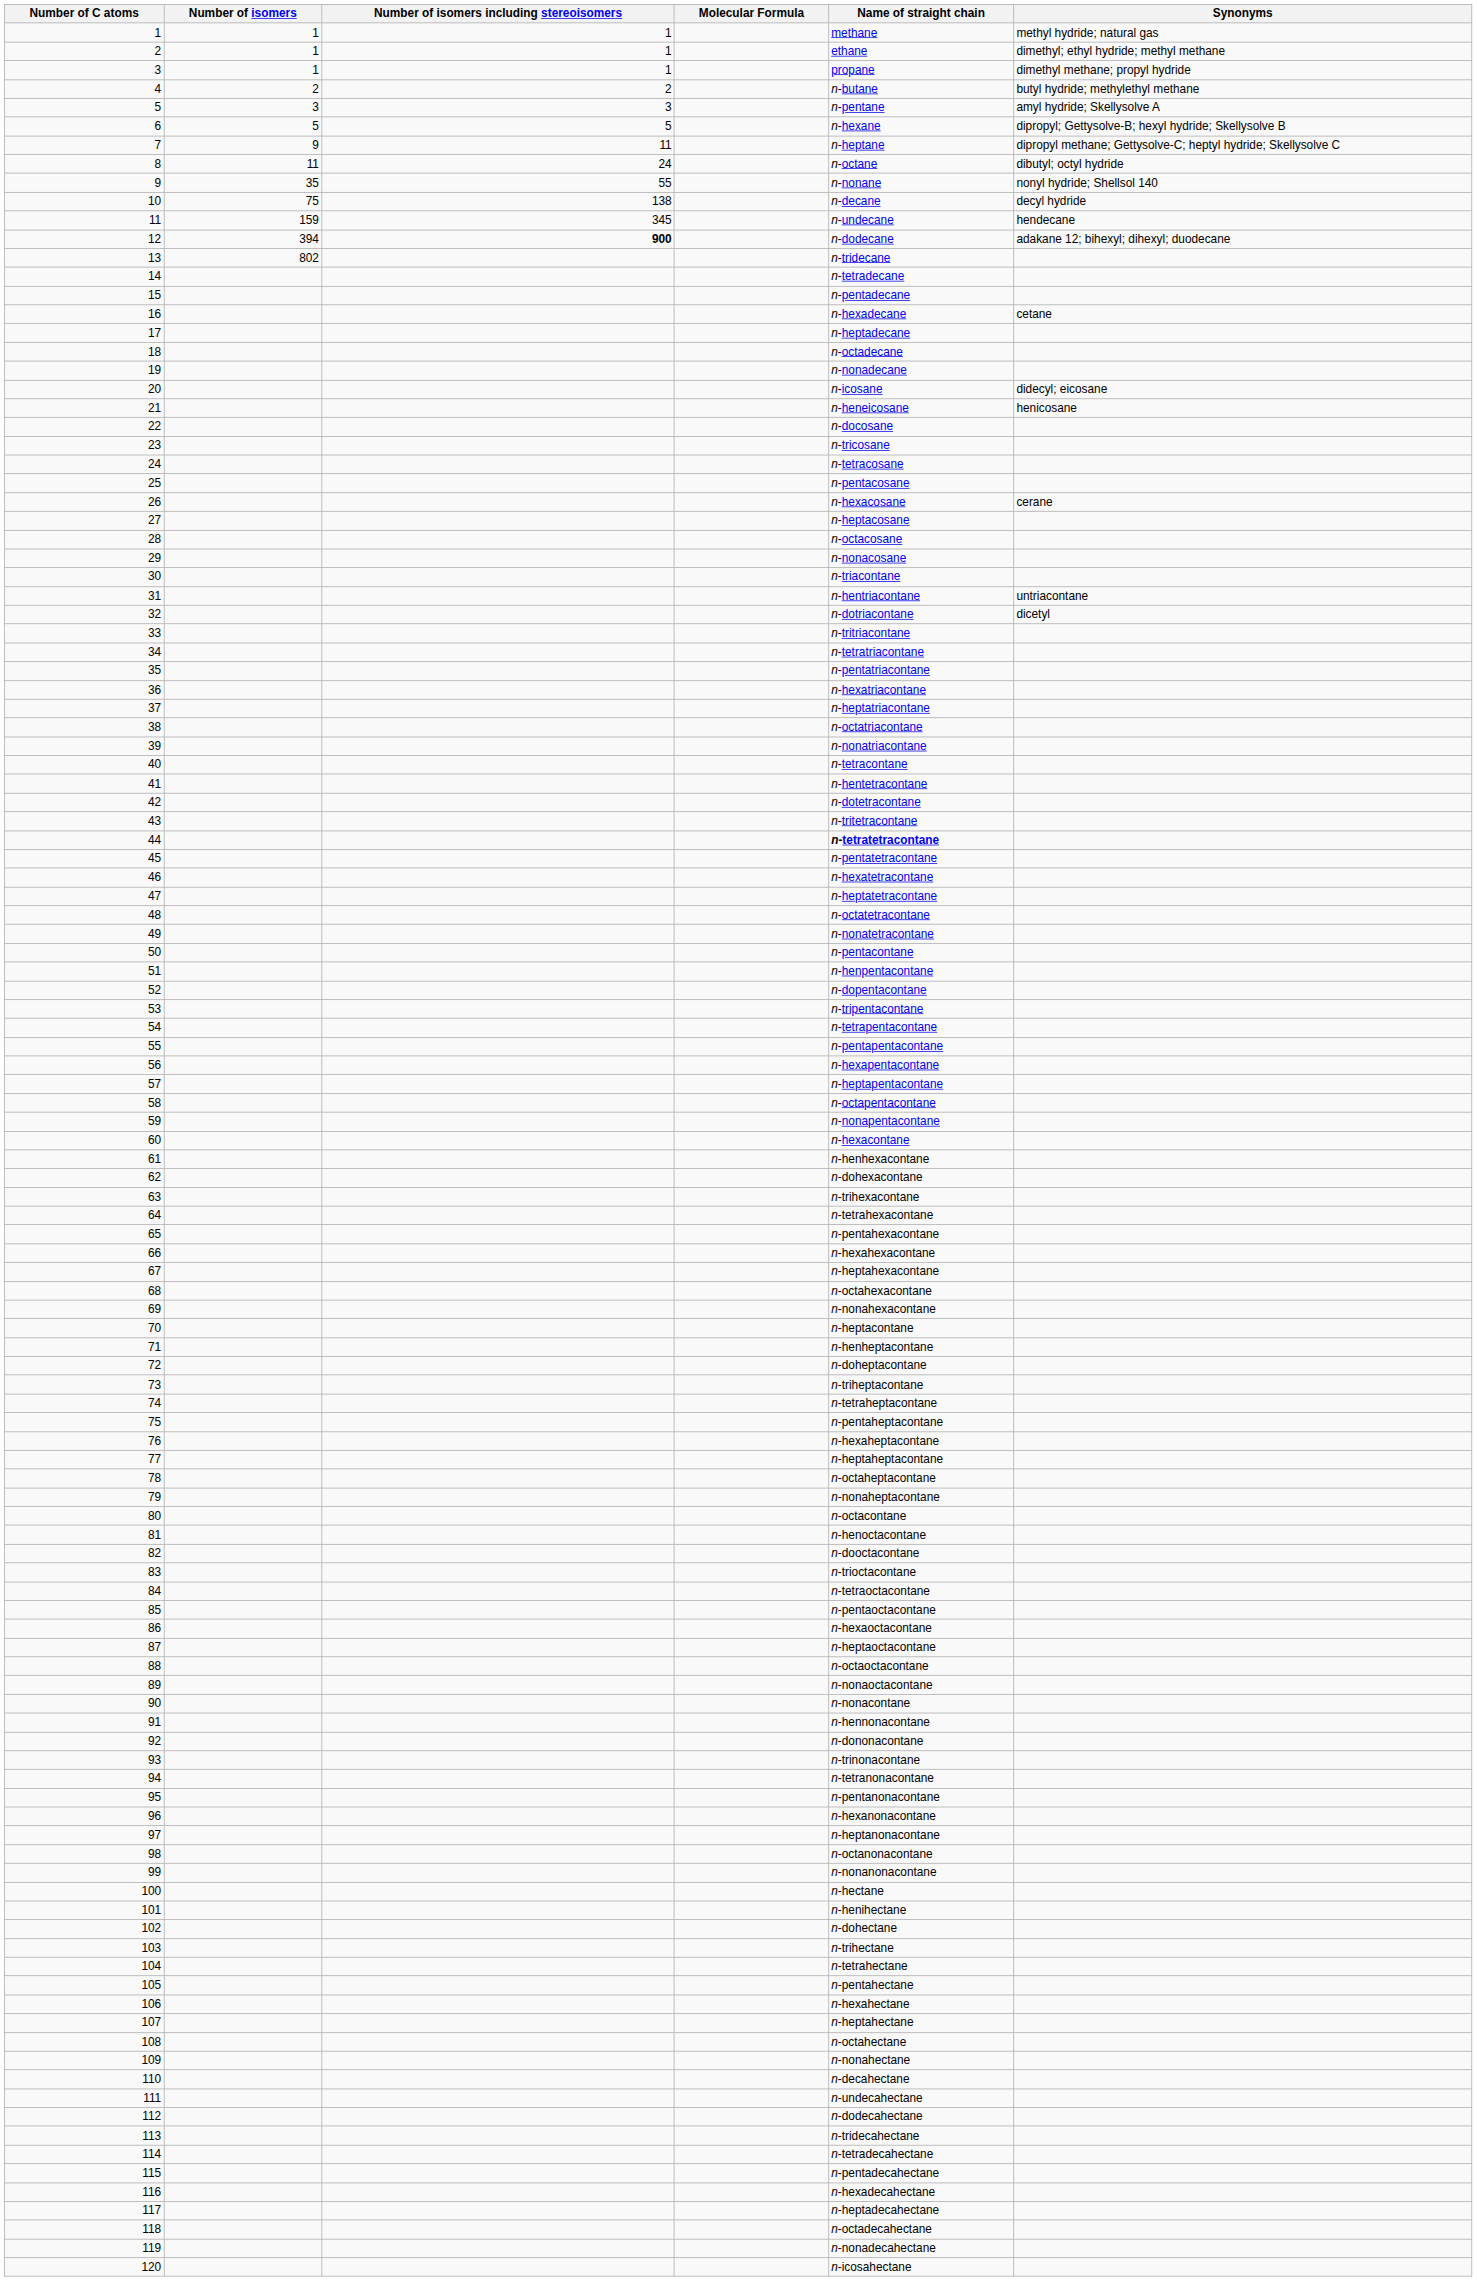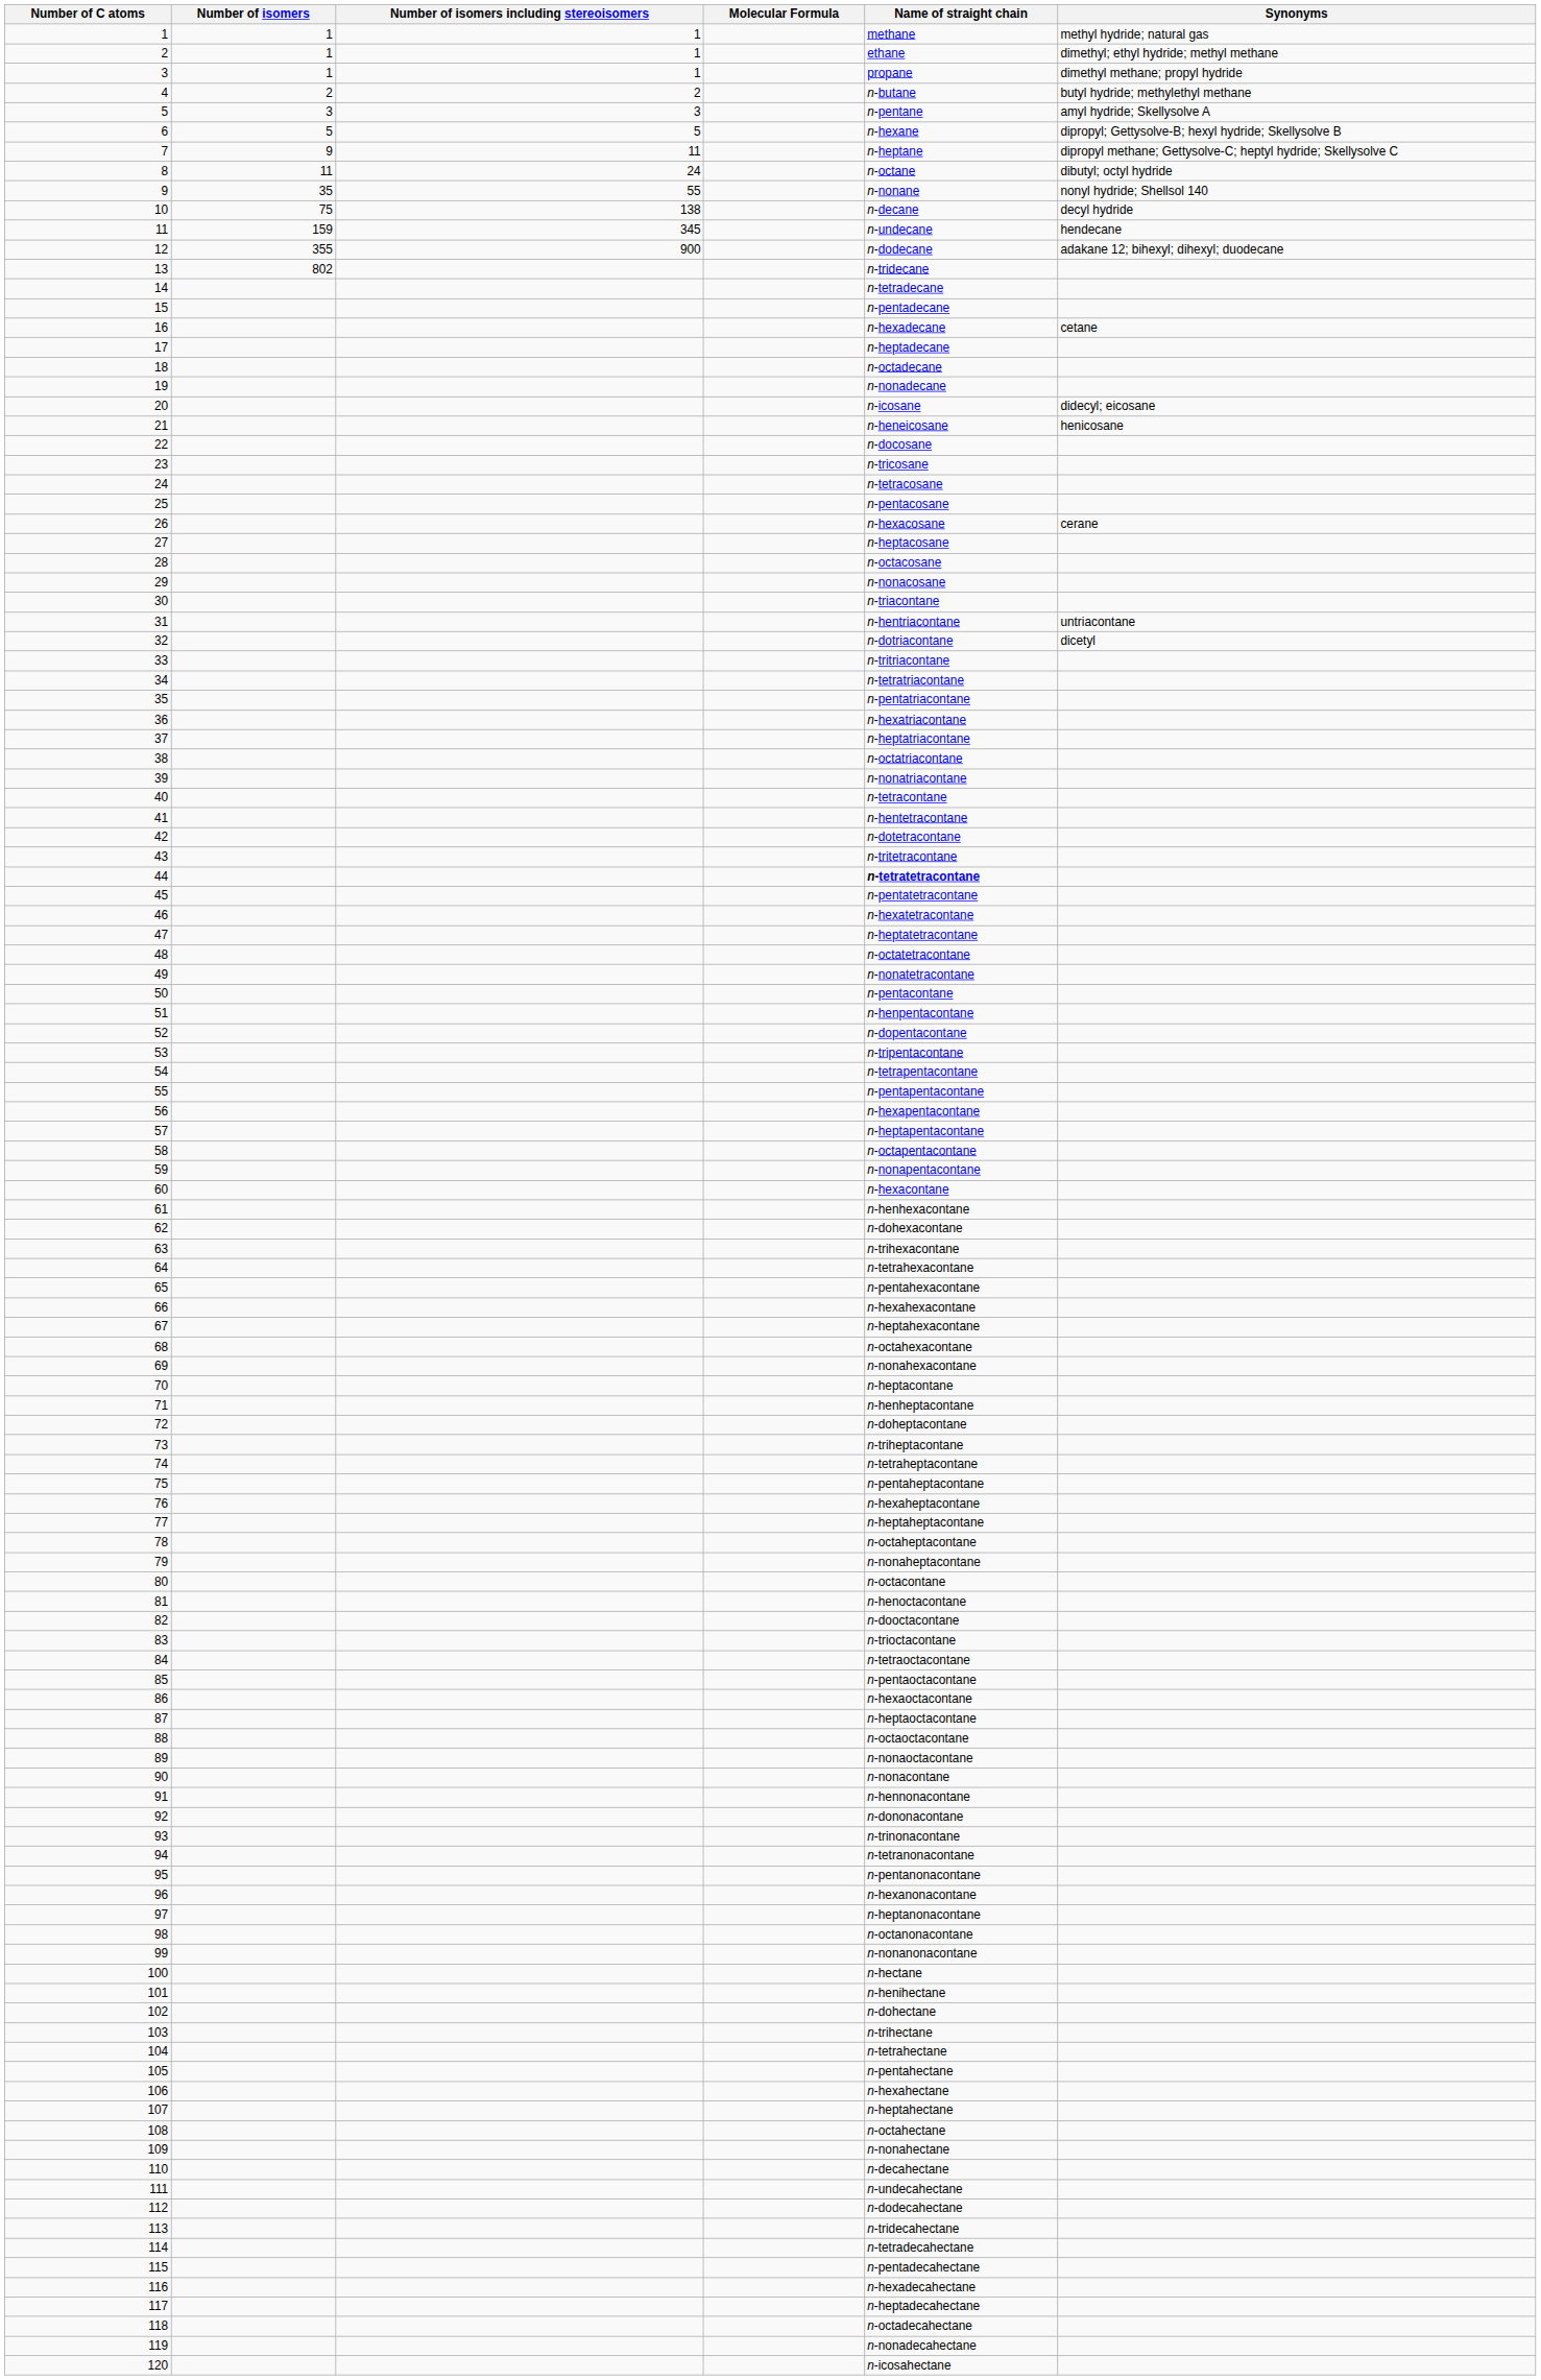12 | Number of isomers: 394 -> 355
12 | Number of isomers including stereoisomers: bold -> normal
